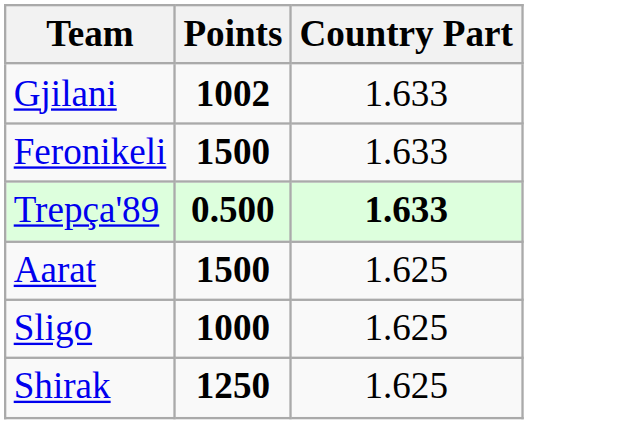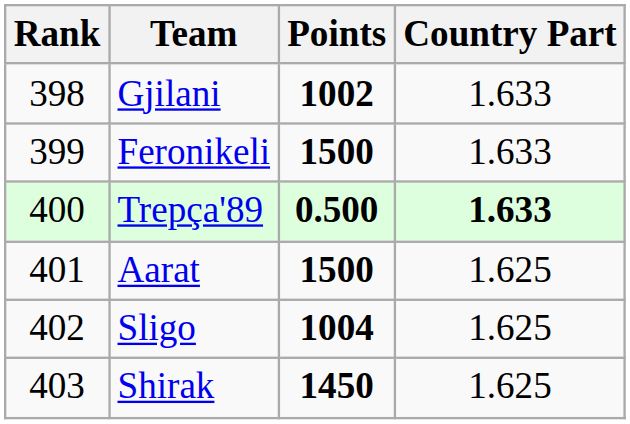+ column: Rank | 398 | 399 | 400 | 401 | 402 | 403
Sligo | Points: 1000 -> 1004
Shirak | Points: 1250 -> 1450
